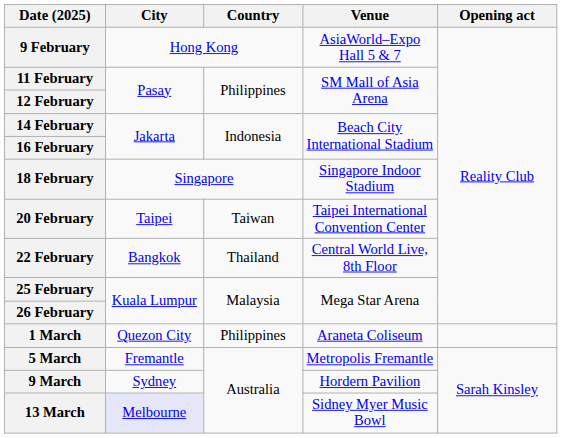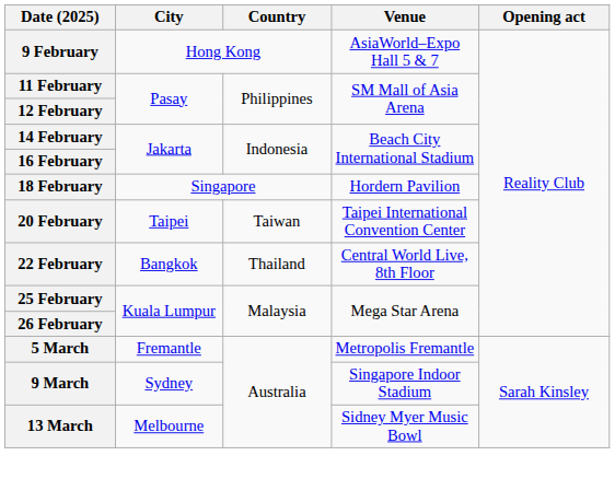18 February | Venue: Singapore Indoor Stadium -> Hordern Pavilion
- row: 1 March | Quezon City | Philippines | Araneta Coliseum
9 March | Venue: Hordern Pavilion -> Singapore Indoor Stadium
13 March | City: lavender background -> no background
